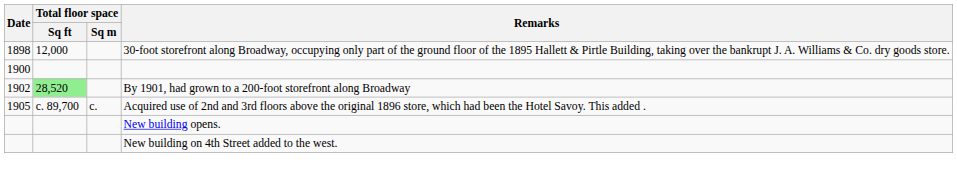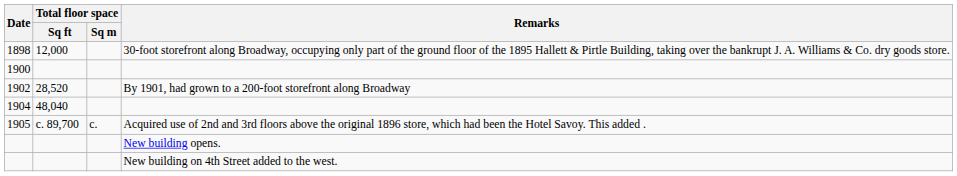1902 | Total floor space / Sq ft: lightgreen background -> no background
+ row: 1904 | 48,040
